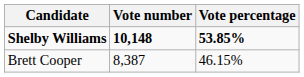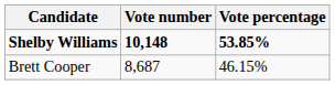Brett Cooper | Vote number: 8,387 -> 8,687
